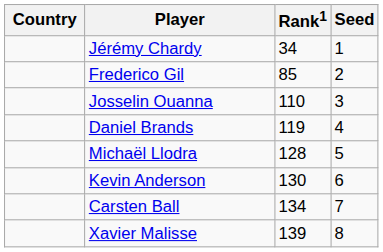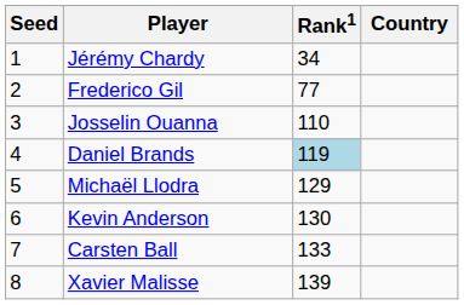columns swapped: Country <-> Seed
Frederico Gil | Rank1: 85 -> 77
Daniel Brands | Rank1: no background -> lightblue background
Michaël Llodra | Rank1: 128 -> 129
Carsten Ball | Rank1: 134 -> 133
